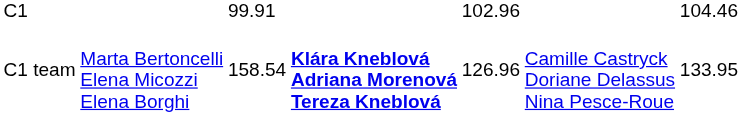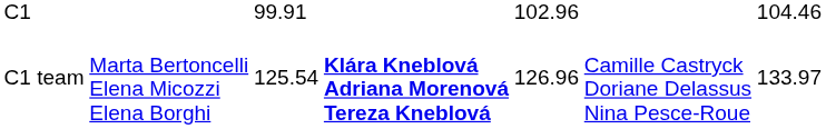C1 team | column 3: 158.54 -> 125.54
C1 team | column 7: 133.95 -> 133.97
